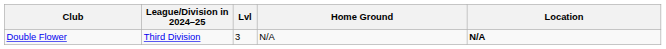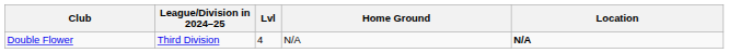Double Flower | Lvl: 3 -> 4
